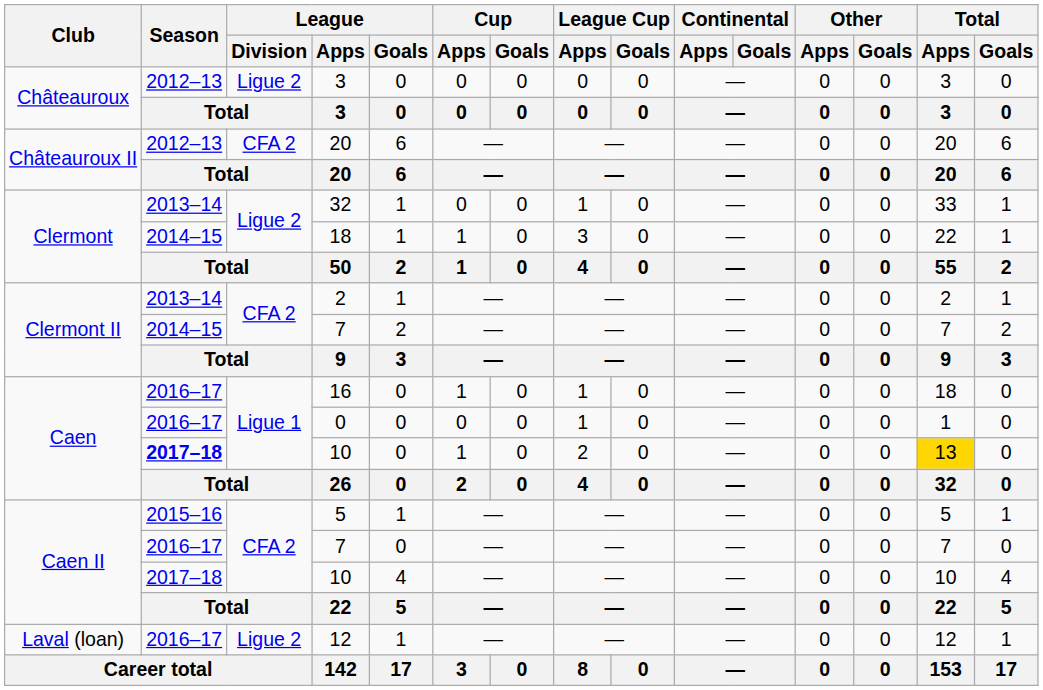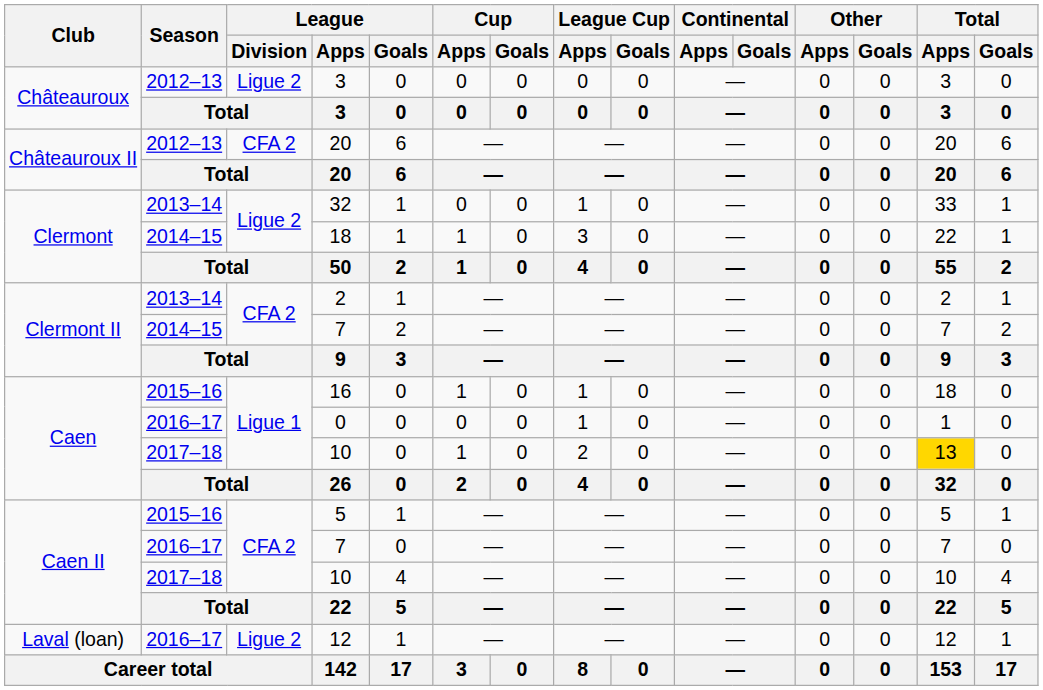16 | Season: 2016–17 -> 2015–16
Caen / 10 | Season: bold -> normal
